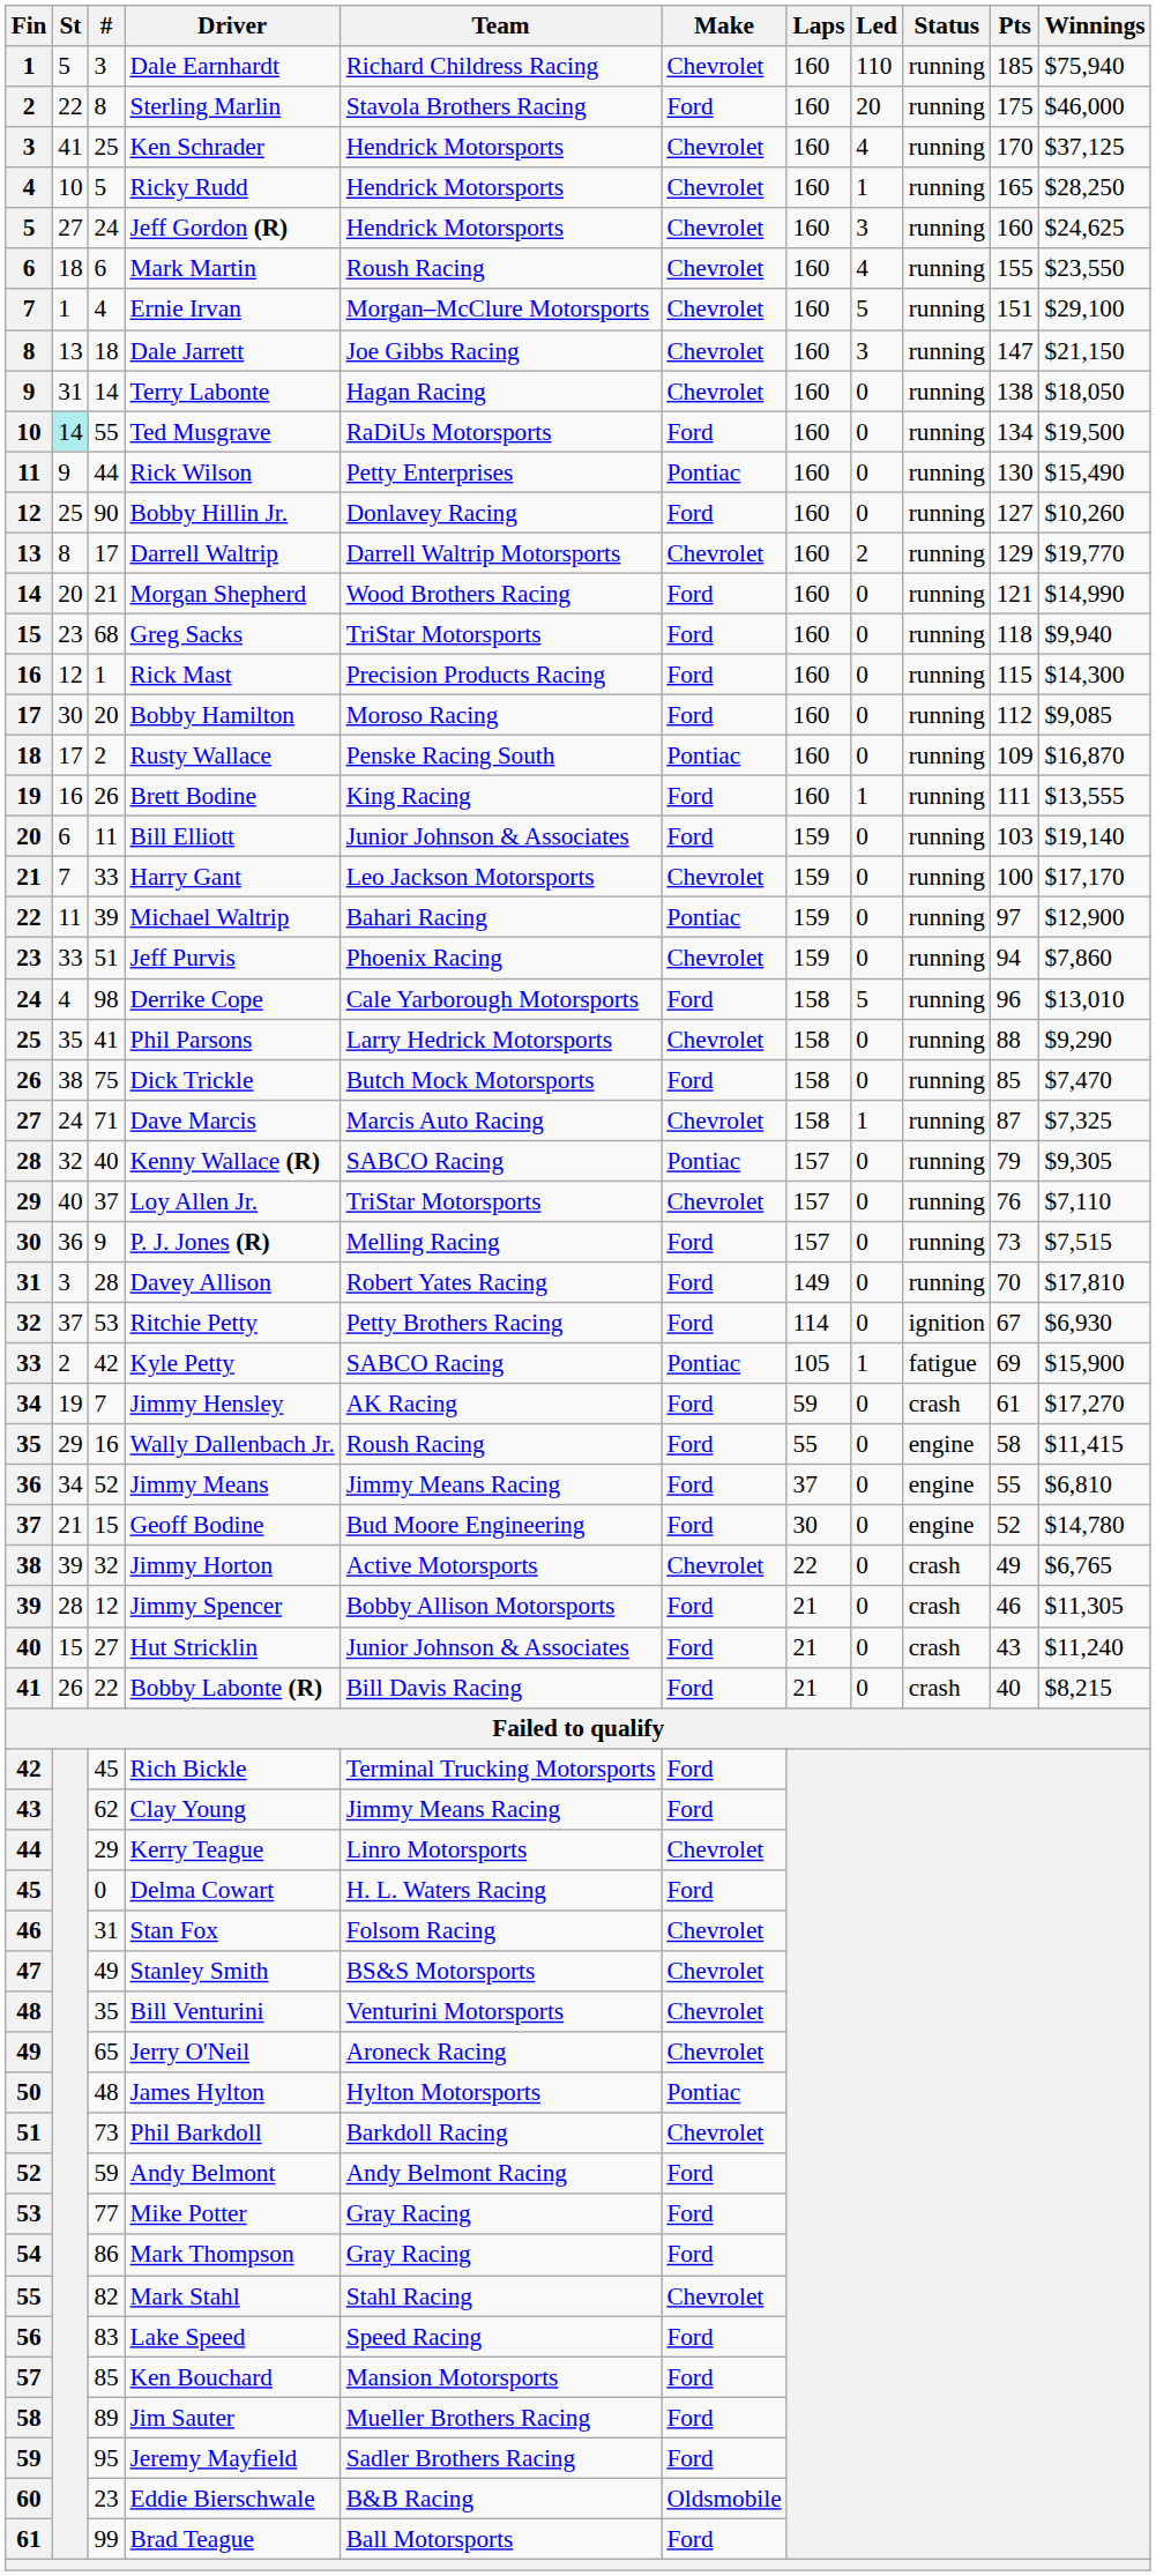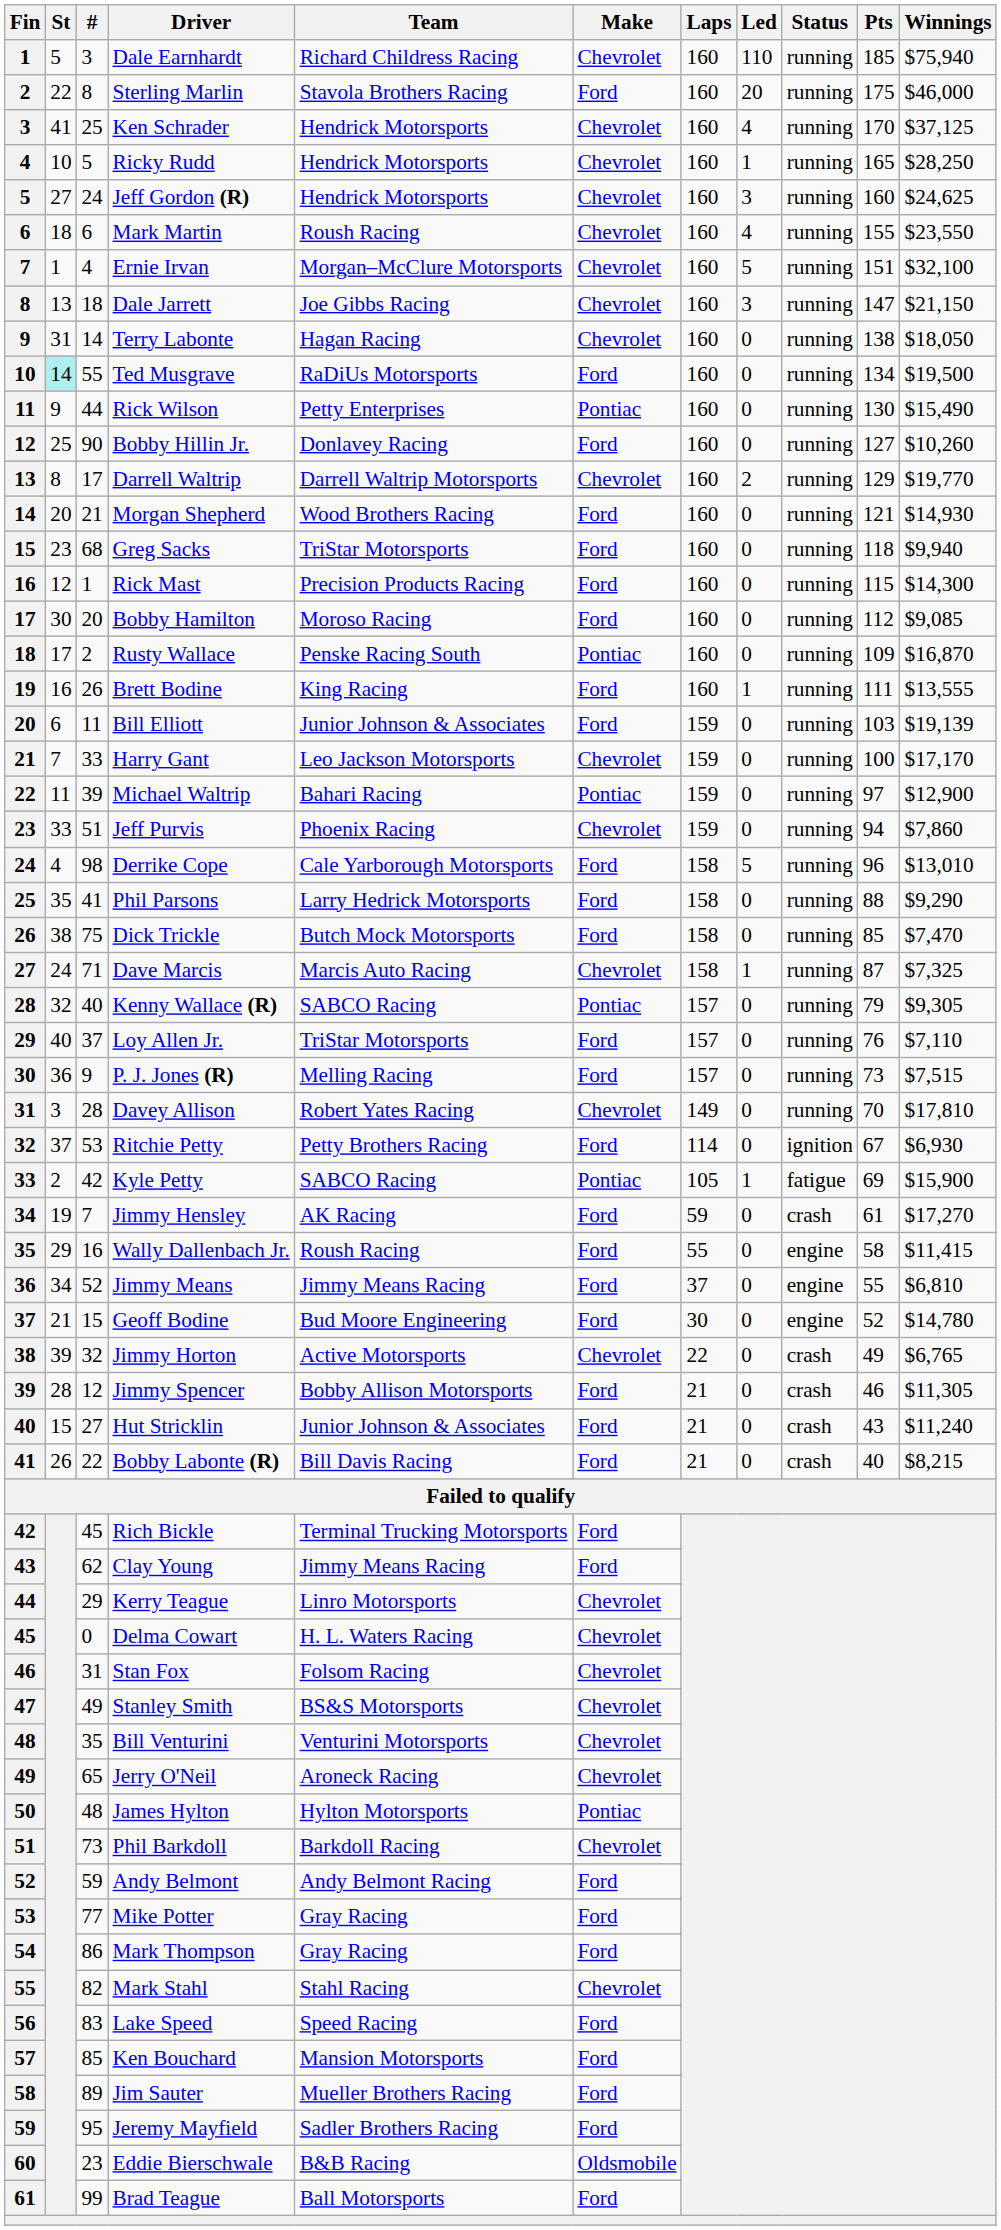Ernie Irvan | Winnings: $29,100 -> $32,100
Morgan Shepherd | Winnings: $14,990 -> $14,930
Bill Elliott | Winnings: $19,140 -> $19,139
Phil Parsons | Make: Chevrolet -> Ford
Loy Allen Jr. | Make: Chevrolet -> Ford
Davey Allison | Make: Ford -> Chevrolet
Delma Cowart | Make: Ford -> Chevrolet
